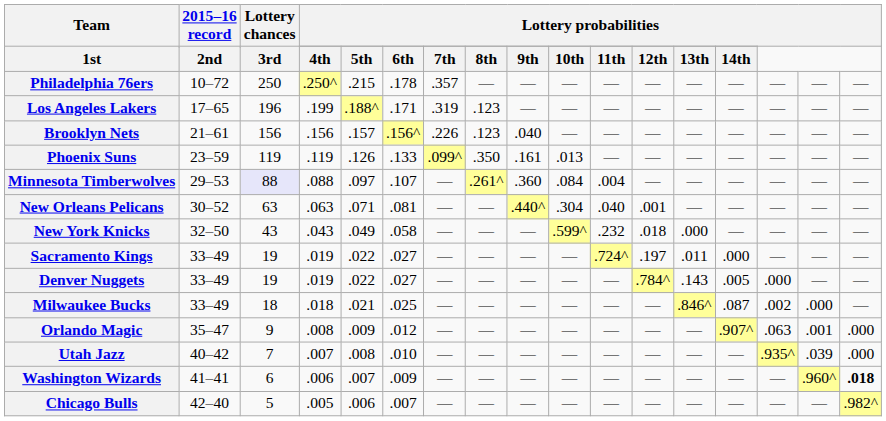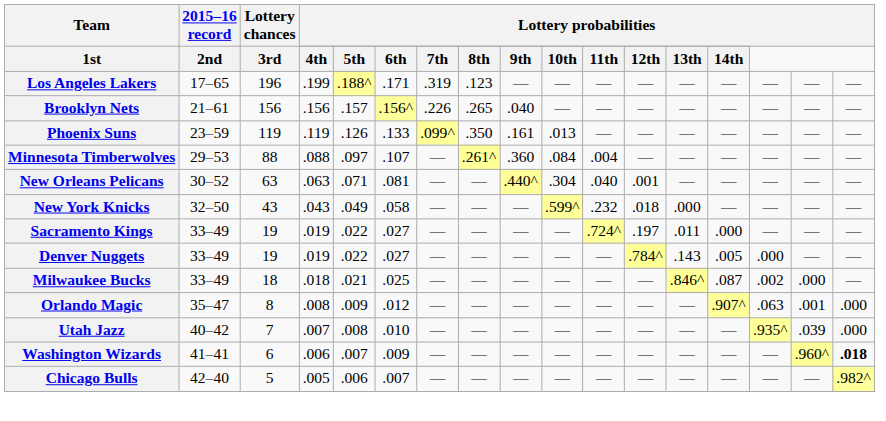- row: Philadelphia 76ers | 10–72 | 250 | .250^ | .215 | .178 | .357 | — | — | — | — | — | — | — | — | — | —
Brooklyn Nets | column 8: .123 -> .265
Minnesota Timberwolves | Lottery chances: lavender background -> no background
Orlando Magic | Lottery chances: 9 -> 8
